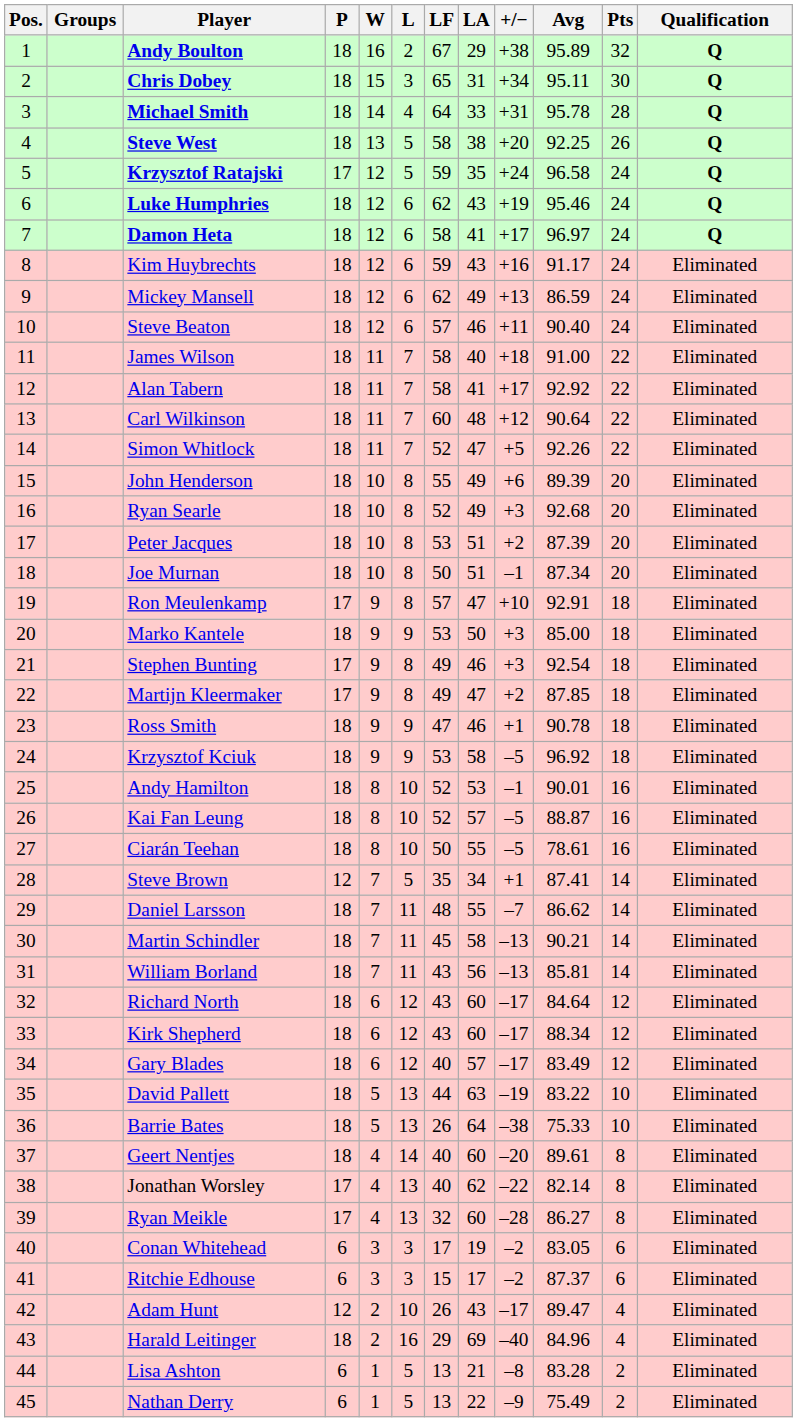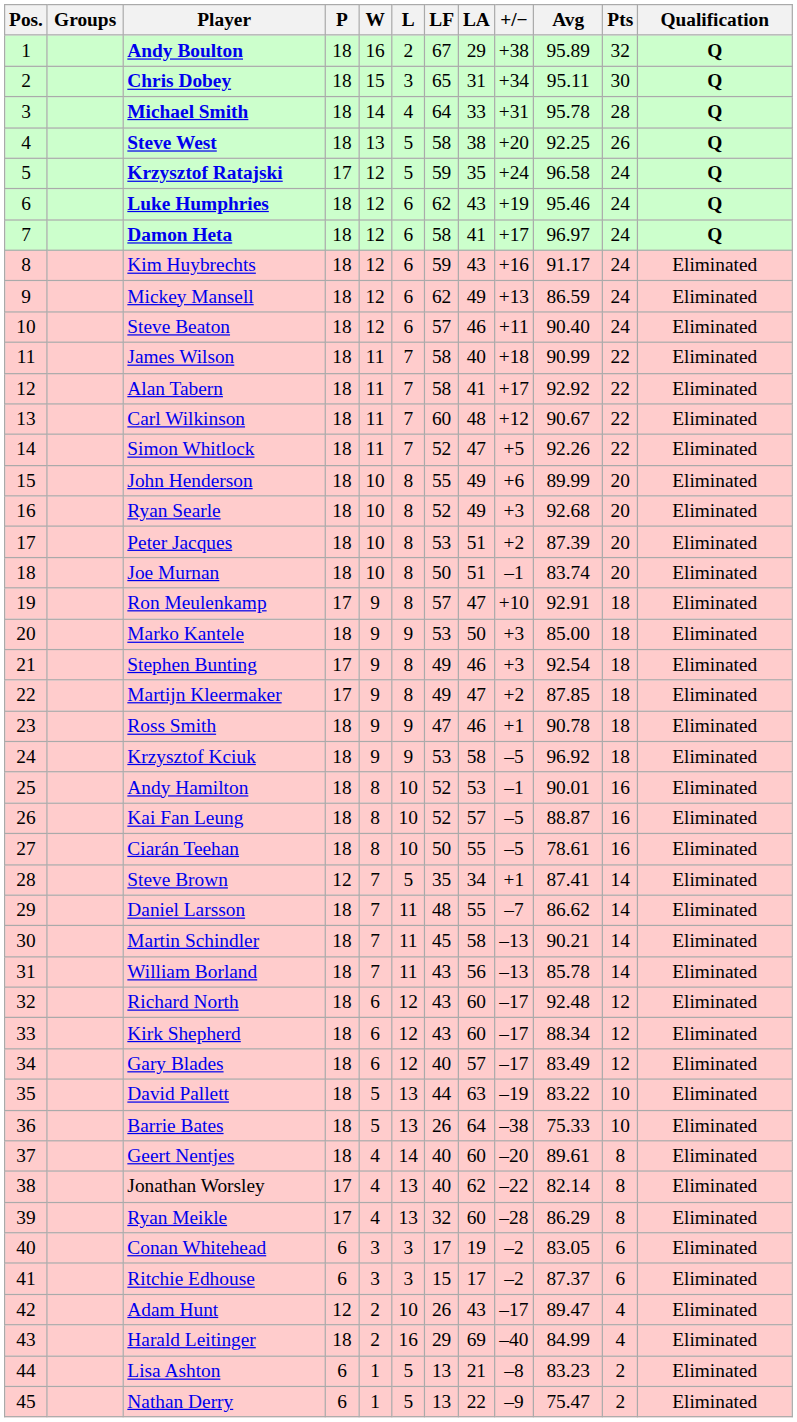James Wilson | Avg: 91.00 -> 90.99
Carl Wilkinson | Avg: 90.64 -> 90.67
John Henderson | Avg: 89.39 -> 89.99
Joe Murnan | Avg: 87.34 -> 83.74
William Borland | Avg: 85.81 -> 85.78
Richard North | Avg: 84.64 -> 92.48
Ryan Meikle | Avg: 86.27 -> 86.29
Harald Leitinger | Avg: 84.96 -> 84.99
Lisa Ashton | Avg: 83.28 -> 83.23
Nathan Derry | Avg: 75.49 -> 75.47
